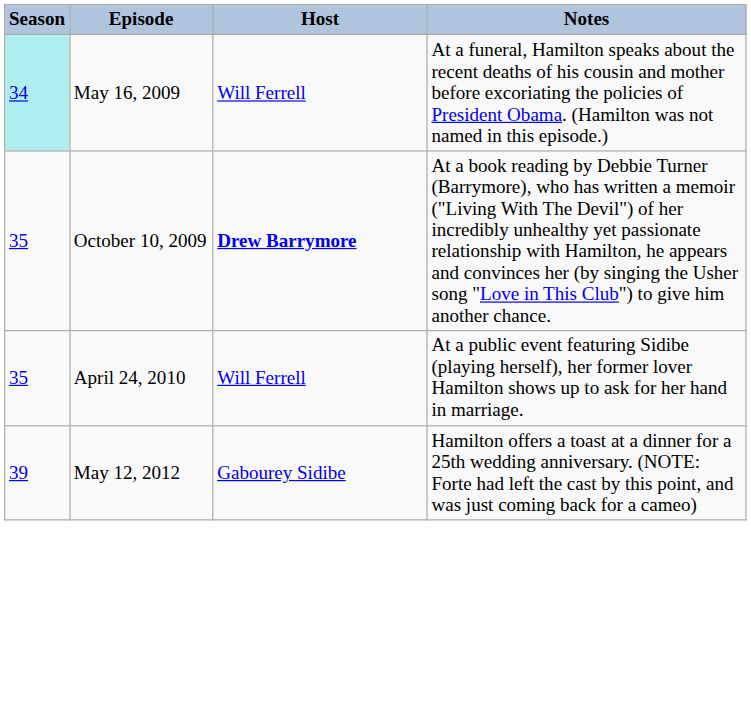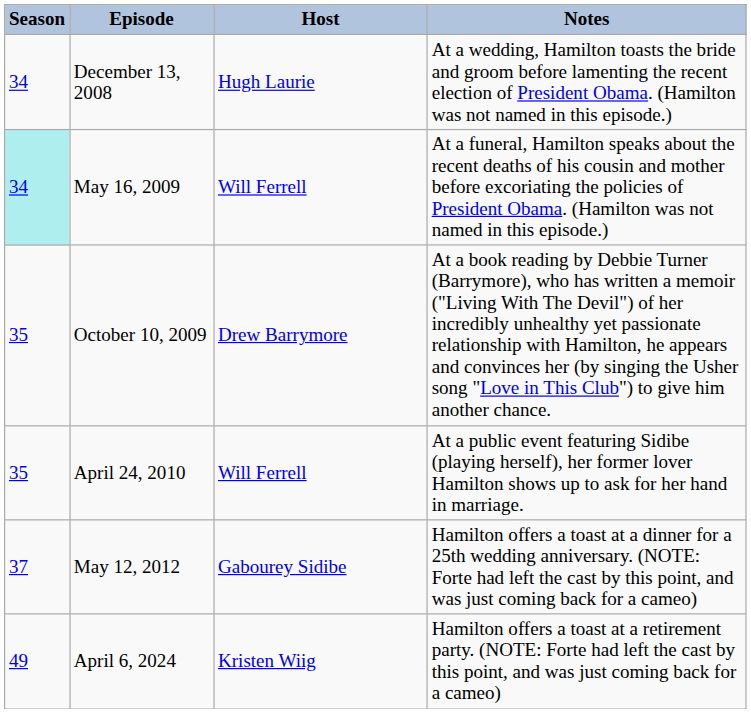+ row: 34 | December 13, 2008 | Hugh Laurie | At a wedding, Hamilton toasts the bride and groom before lamenting the recent election of President Obama. (Hamilton was not named in this episode.)
October 10, 2009 | Host: bold -> normal
May 12, 2012 | Season: 39 -> 37
+ row: 49 | April 6, 2024 | Kristen Wiig | Hamilton offers a toast at a retirement party. (NOTE: Forte had left the cast by this point, and was just coming back for a cameo)
